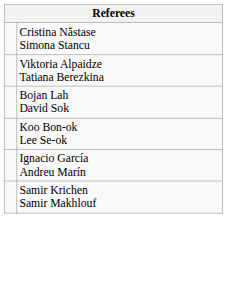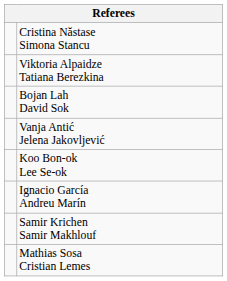+ row: Vanja Antić Jelena Jakovljević
+ row: Mathias Sosa Cristian Lemes
